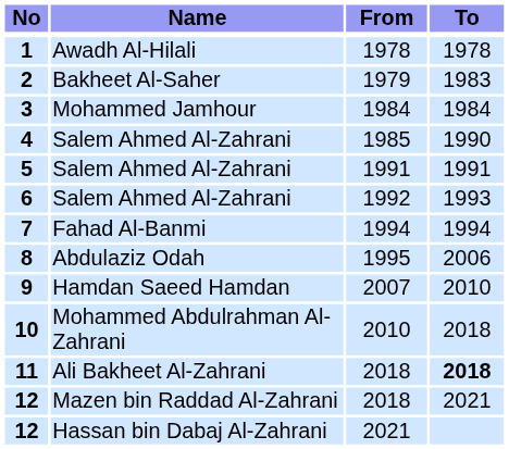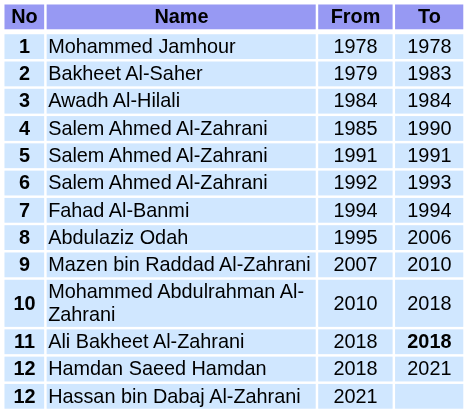1 | Name: Awadh Al-Hilali -> Mohammed Jamhour
3 | Name: Mohammed Jamhour -> Awadh Al-Hilali
9 | Name: Hamdan Saeed Hamdan -> Mazen bin Raddad Al-Zahrani
12 / 2018 | Name: Mazen bin Raddad Al-Zahrani -> Hamdan Saeed Hamdan
